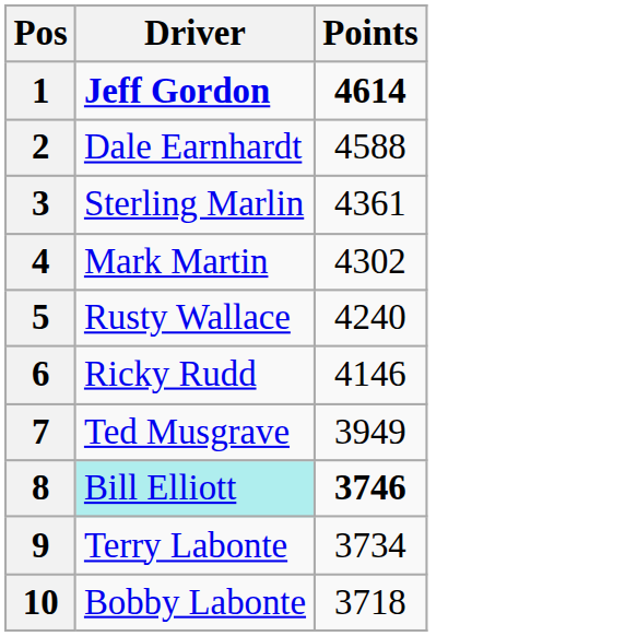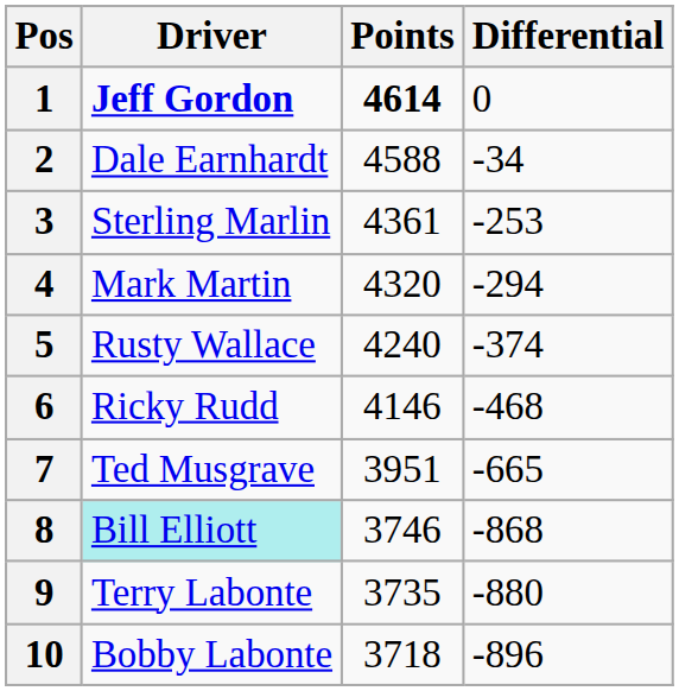+ column: Differential | 0 | -34 | -253 | -294 | -374 | -468 | -665 | -868 | -880 | -896
4 | Points: 4302 -> 4320
7 | Points: 3949 -> 3951
8 | Points: bold -> normal
9 | Points: 3734 -> 3735
